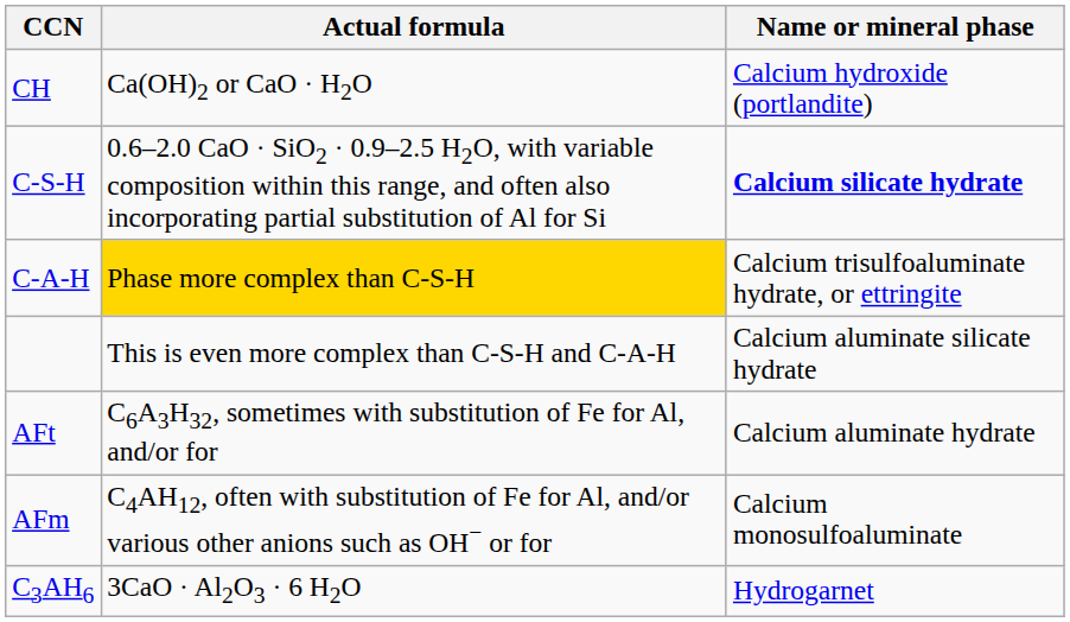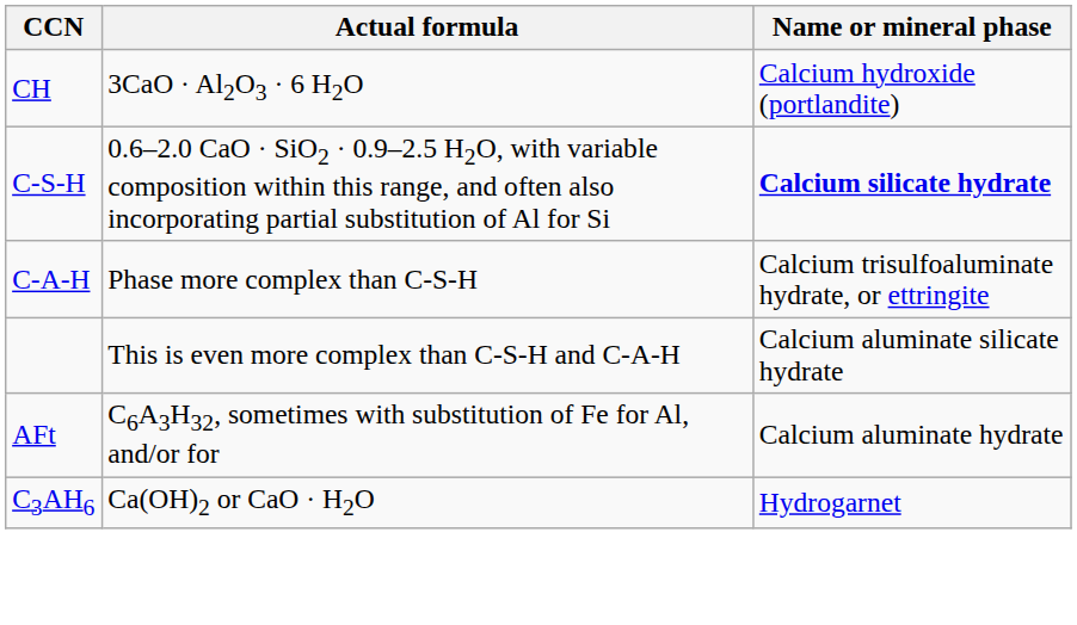CH | Actual formula: Ca(OH)2 or CaO · H2O -> 3CaO · Al2O3 · 6 H2O
C-A-H | Actual formula: gold background -> no background
- row: AFm | C4AH12, often with substitution of Fe for Al, and/or various other anions such as OH− or for | Calcium monosulfoaluminate
C3AH6 | Actual formula: 3CaO · Al2O3 · 6 H2O -> Ca(OH)2 or CaO · H2O
